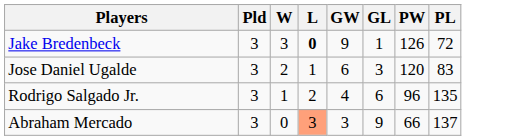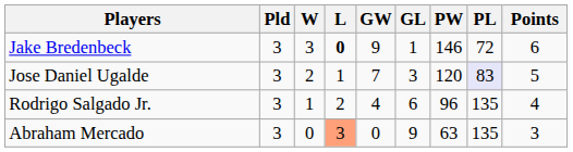+ column: Points | 6 | 5 | 4 | 3
Jake Bredenbeck | PW: 126 -> 146
Jose Daniel Ugalde | GW: 6 -> 7
Jose Daniel Ugalde | PL: no background -> lavender background
Abraham Mercado | GW: 3 -> 0
Abraham Mercado | PW: 66 -> 63
Abraham Mercado | PL: 137 -> 135
